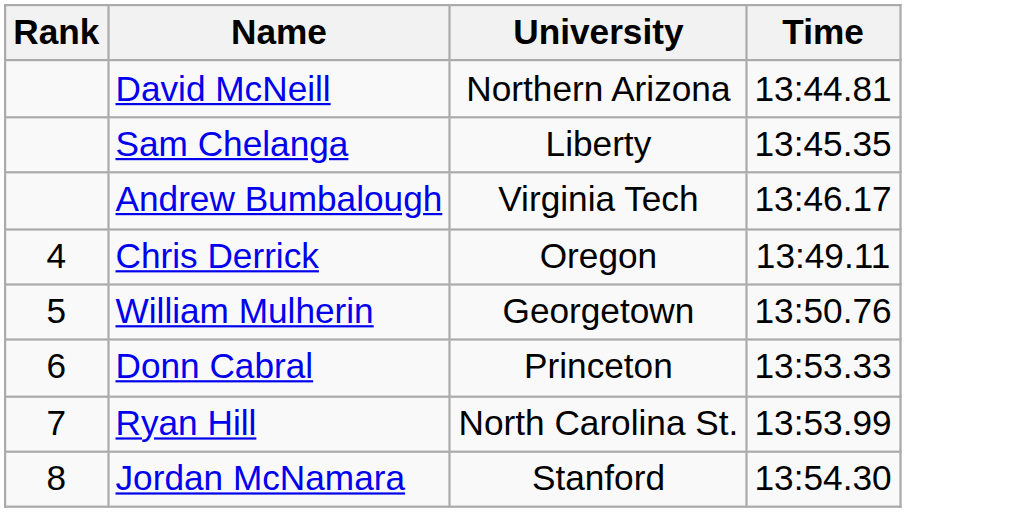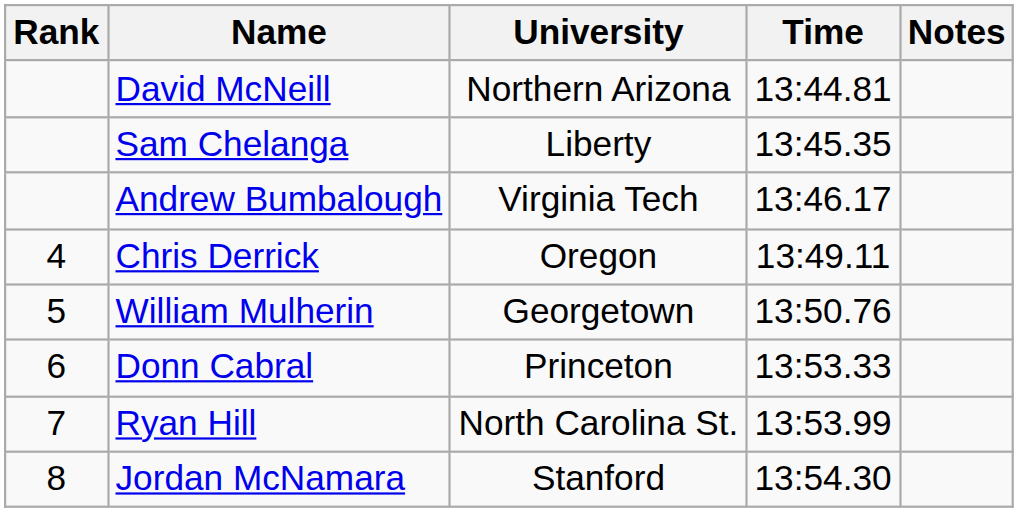+ column: Notes
